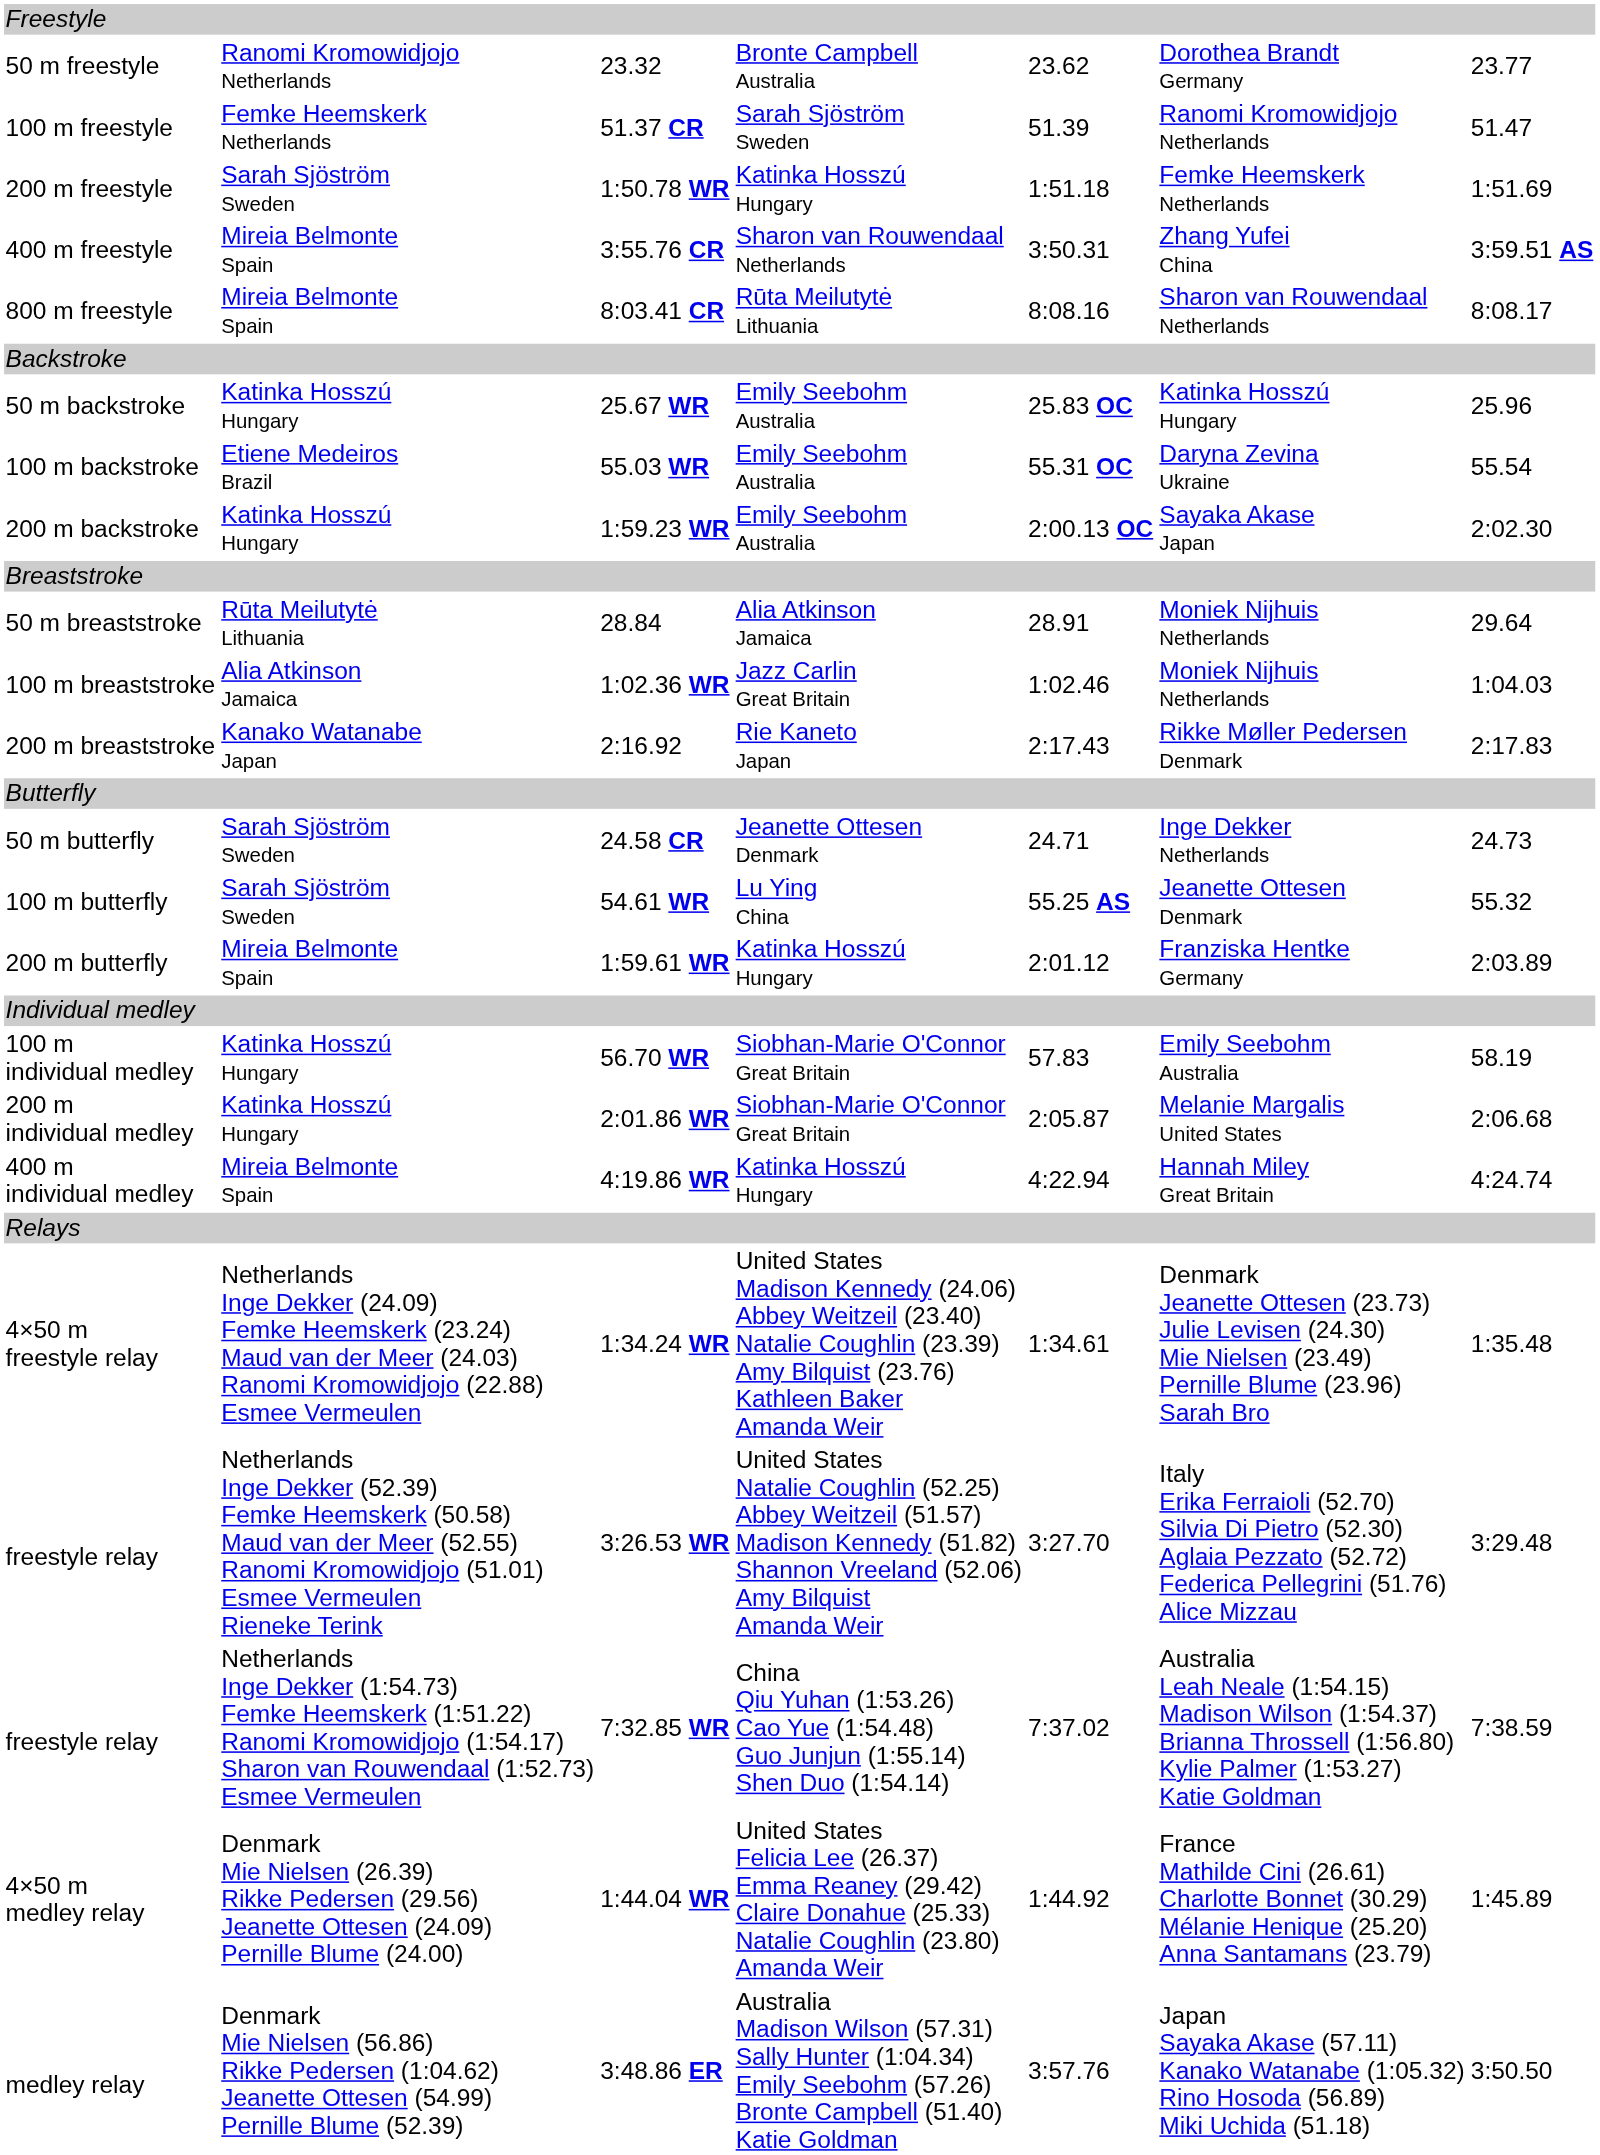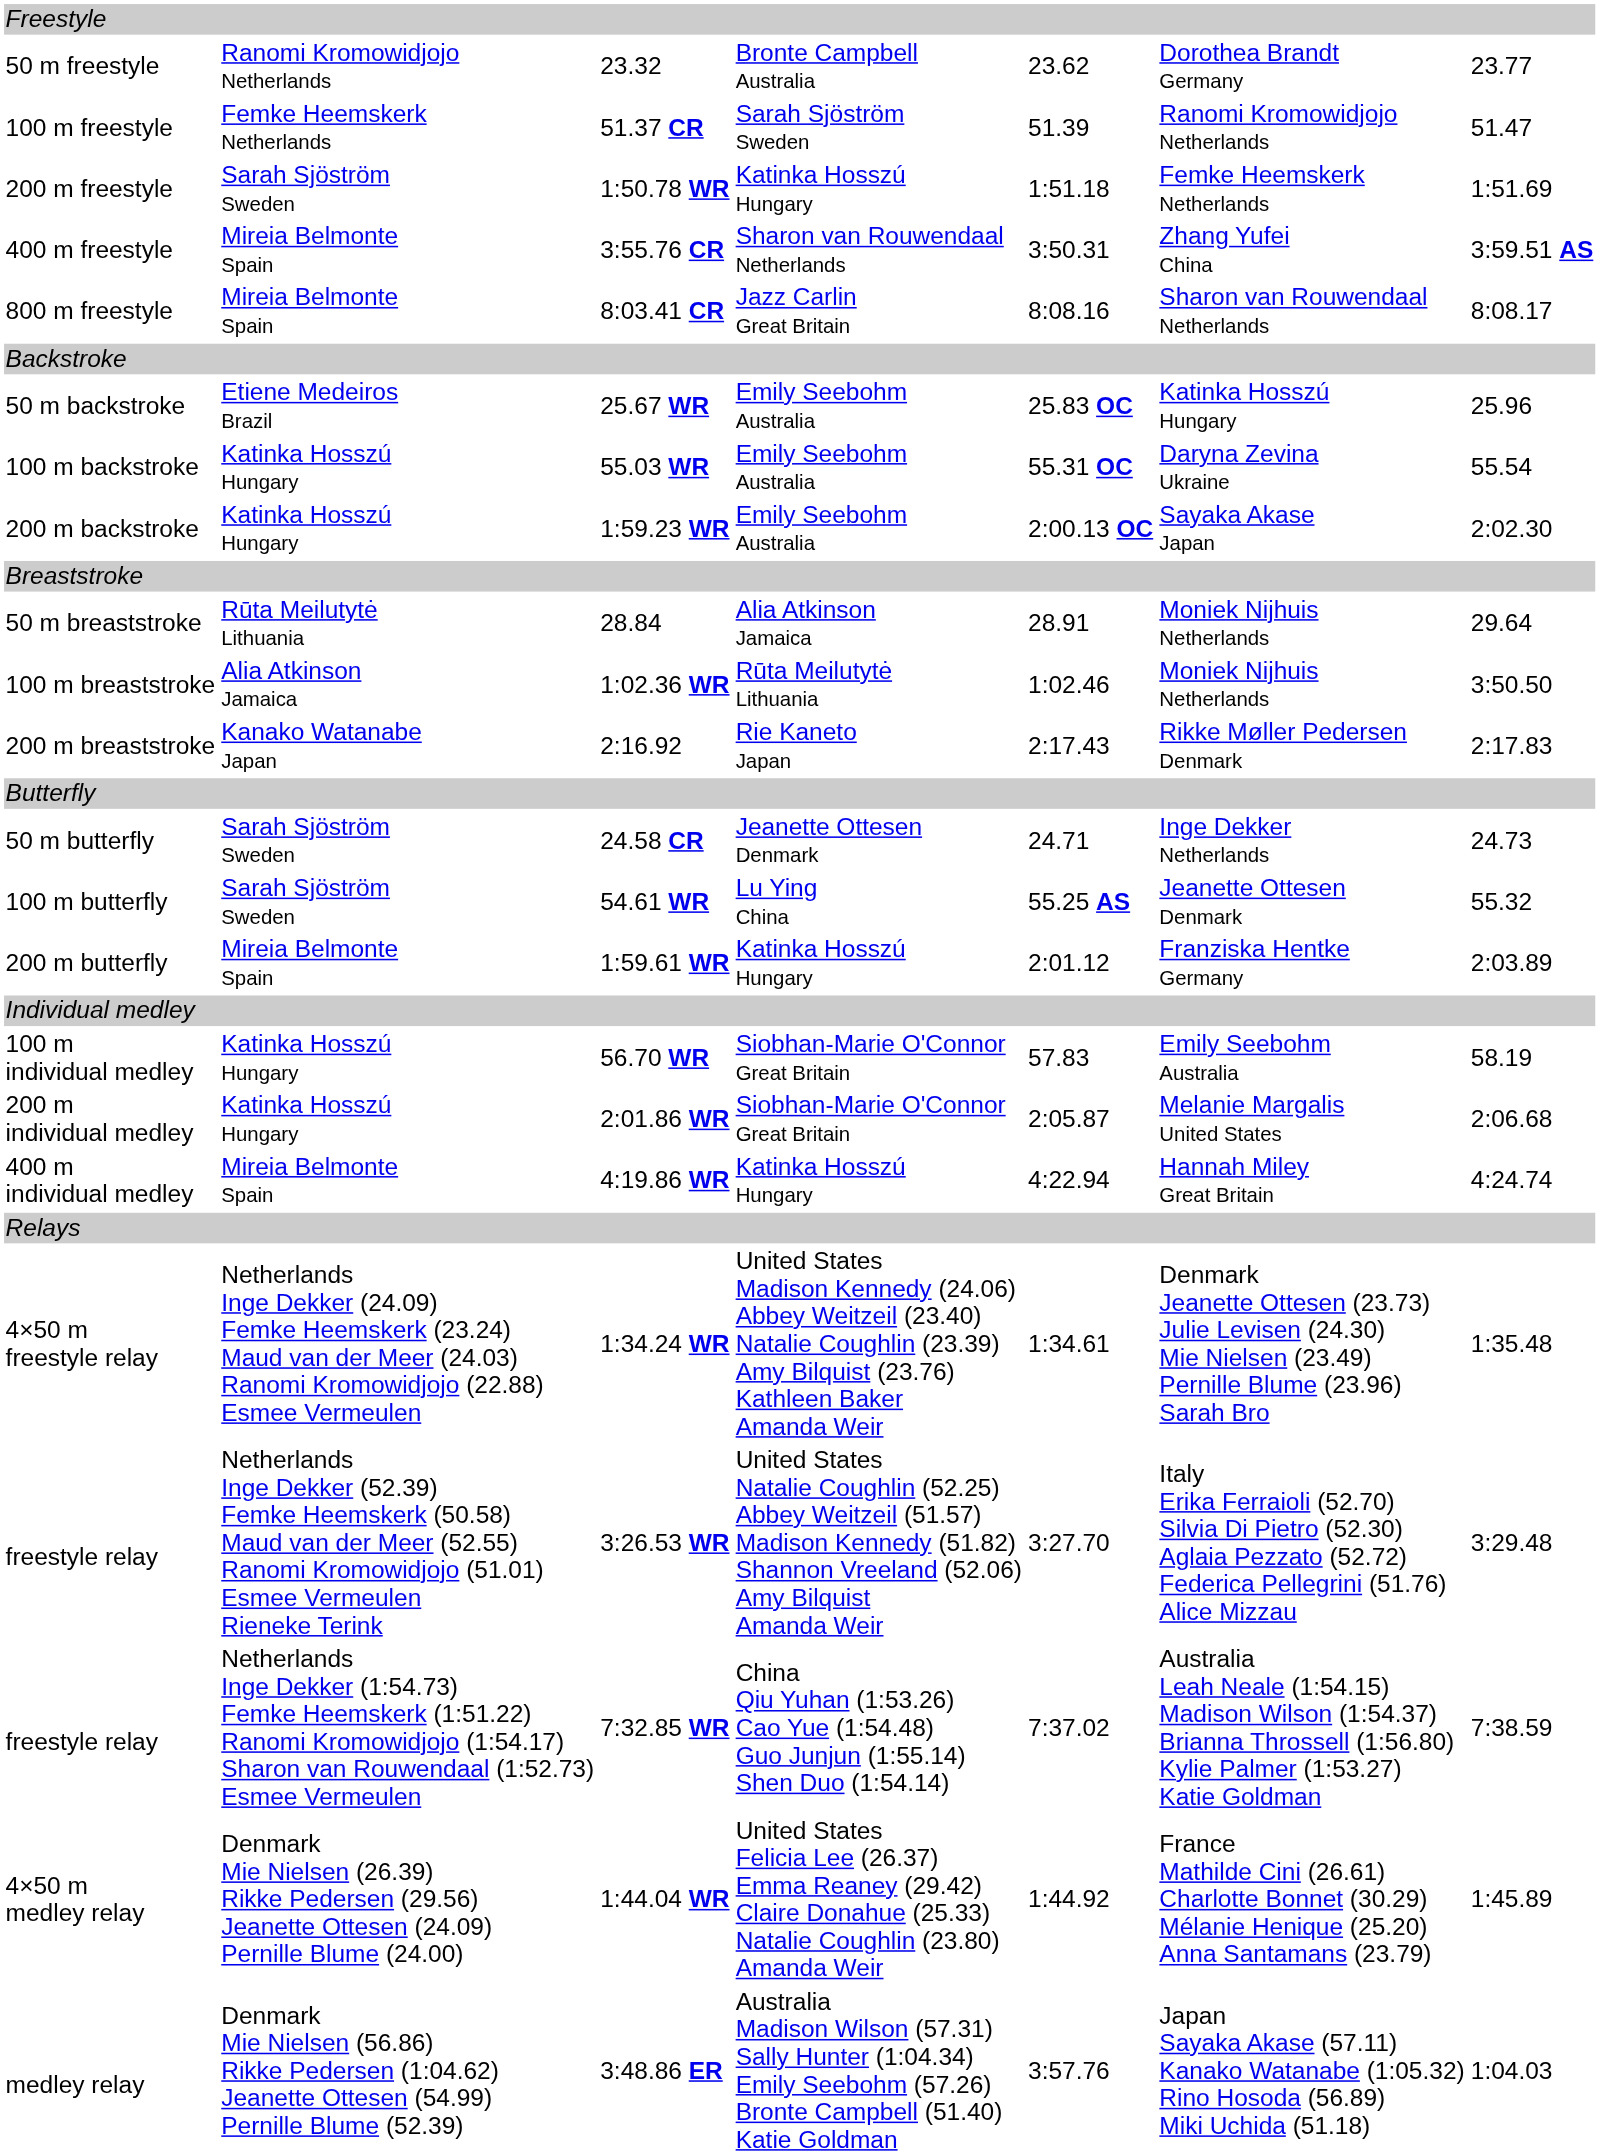8:03.41 CR | column 4: Rūta Meilutytė Lithuania -> Jazz Carlin Great Britain
25.67 WR | column 2: Katinka Hosszú Hungary -> Etiene Medeiros Brazil
55.03 WR | column 2: Etiene Medeiros Brazil -> Katinka Hosszú Hungary
1:02.36 WR | column 4: Jazz Carlin Great Britain -> Rūta Meilutytė Lithuania
1:02.36 WR | column 7: 1:04.03 -> 3:50.50
3:48.86 ER | column 7: 3:50.50 -> 1:04.03
